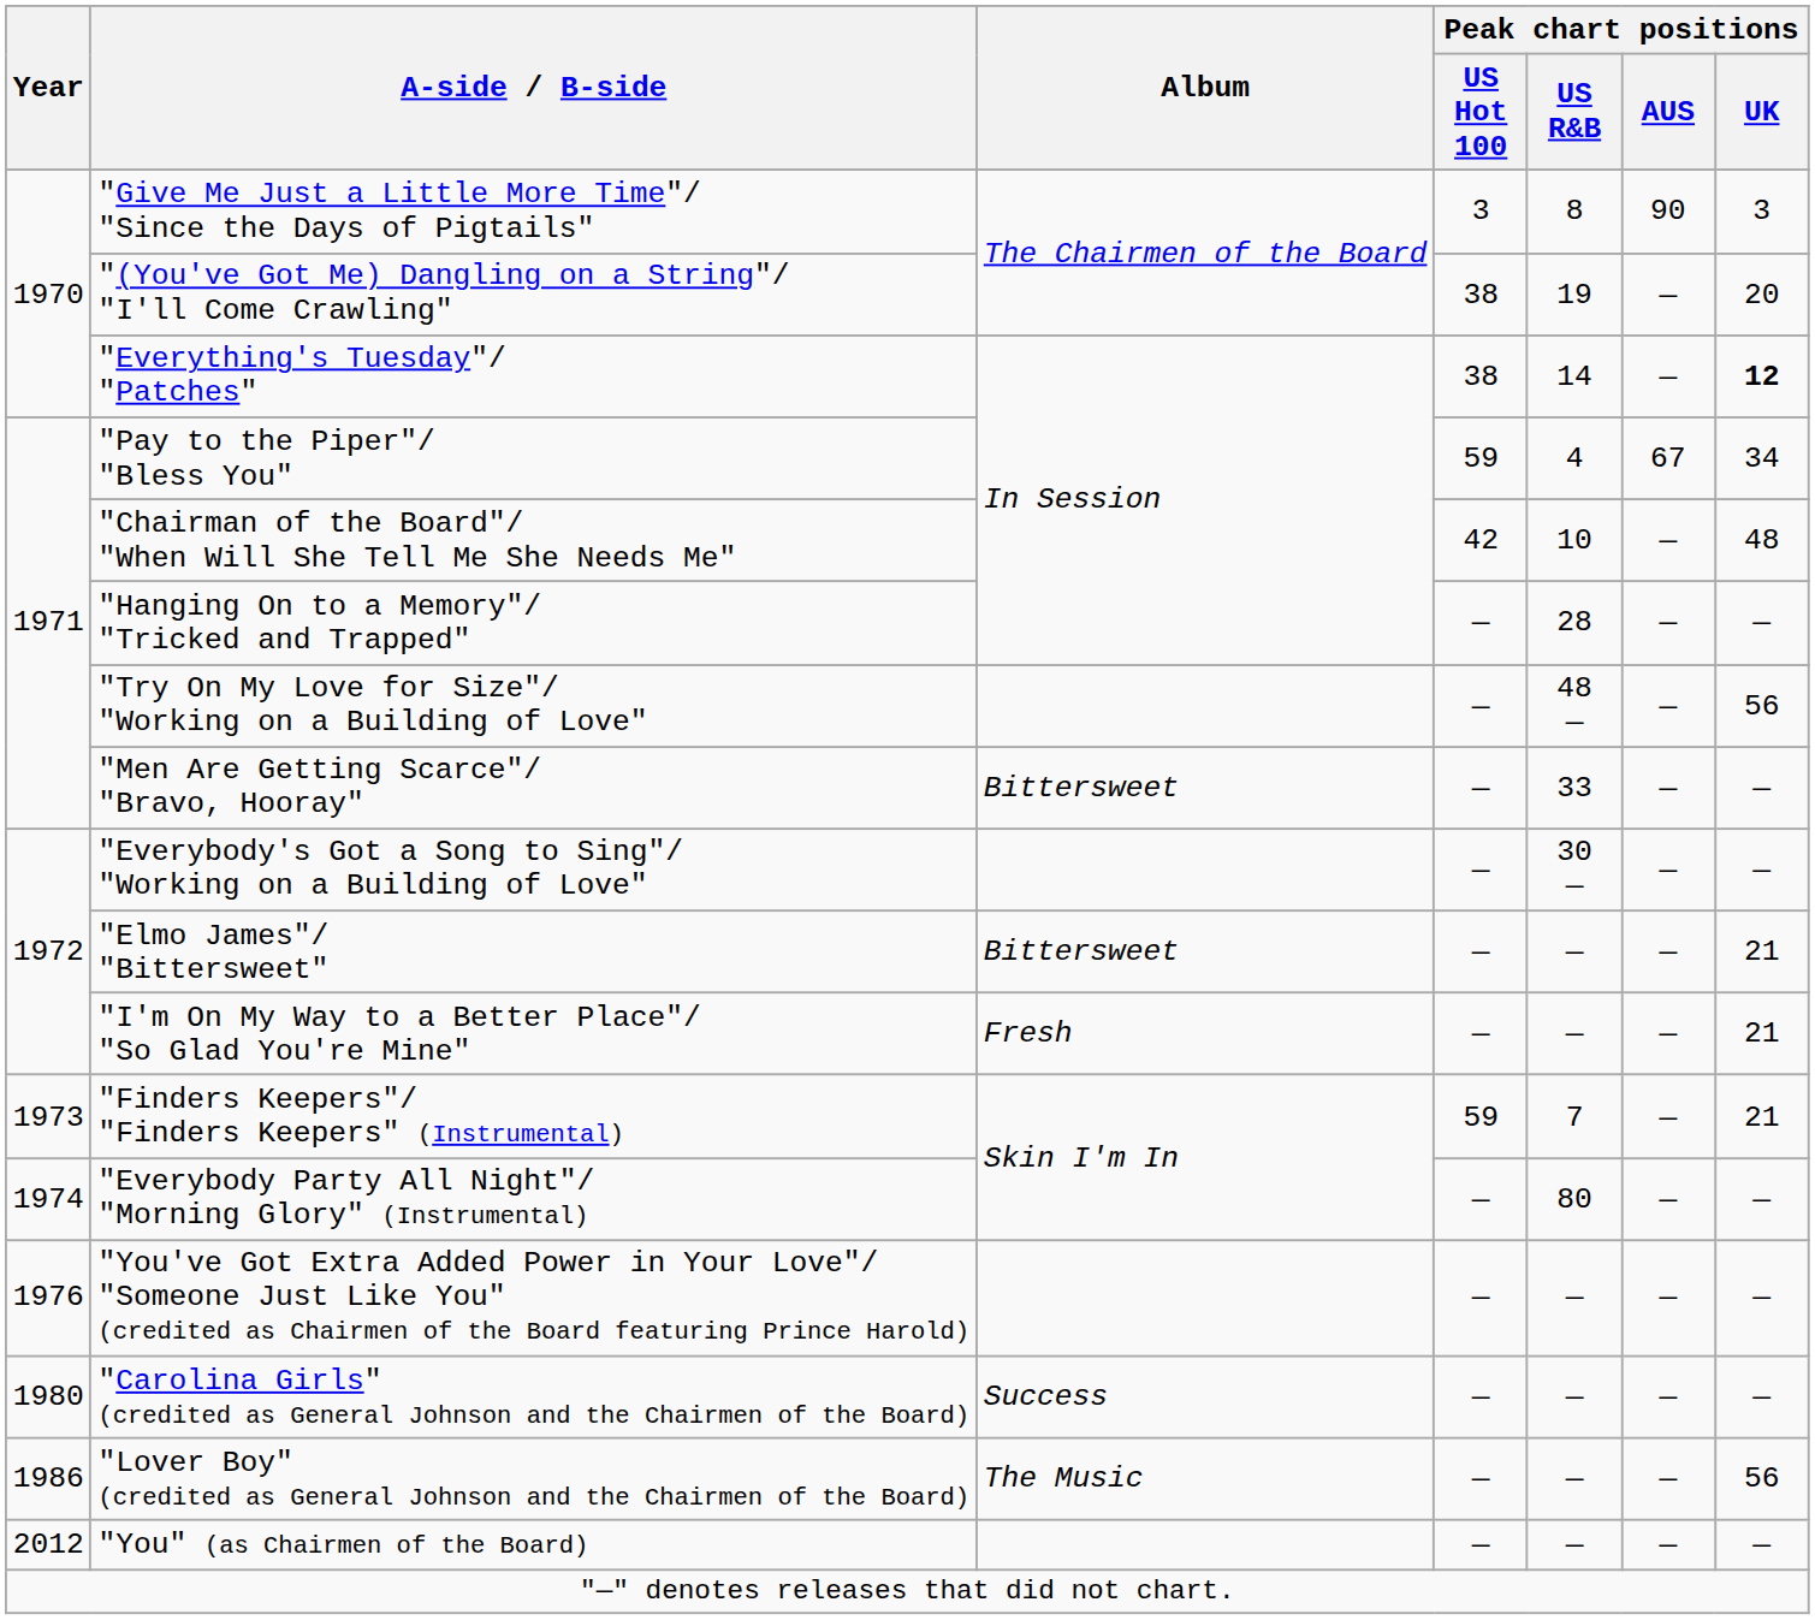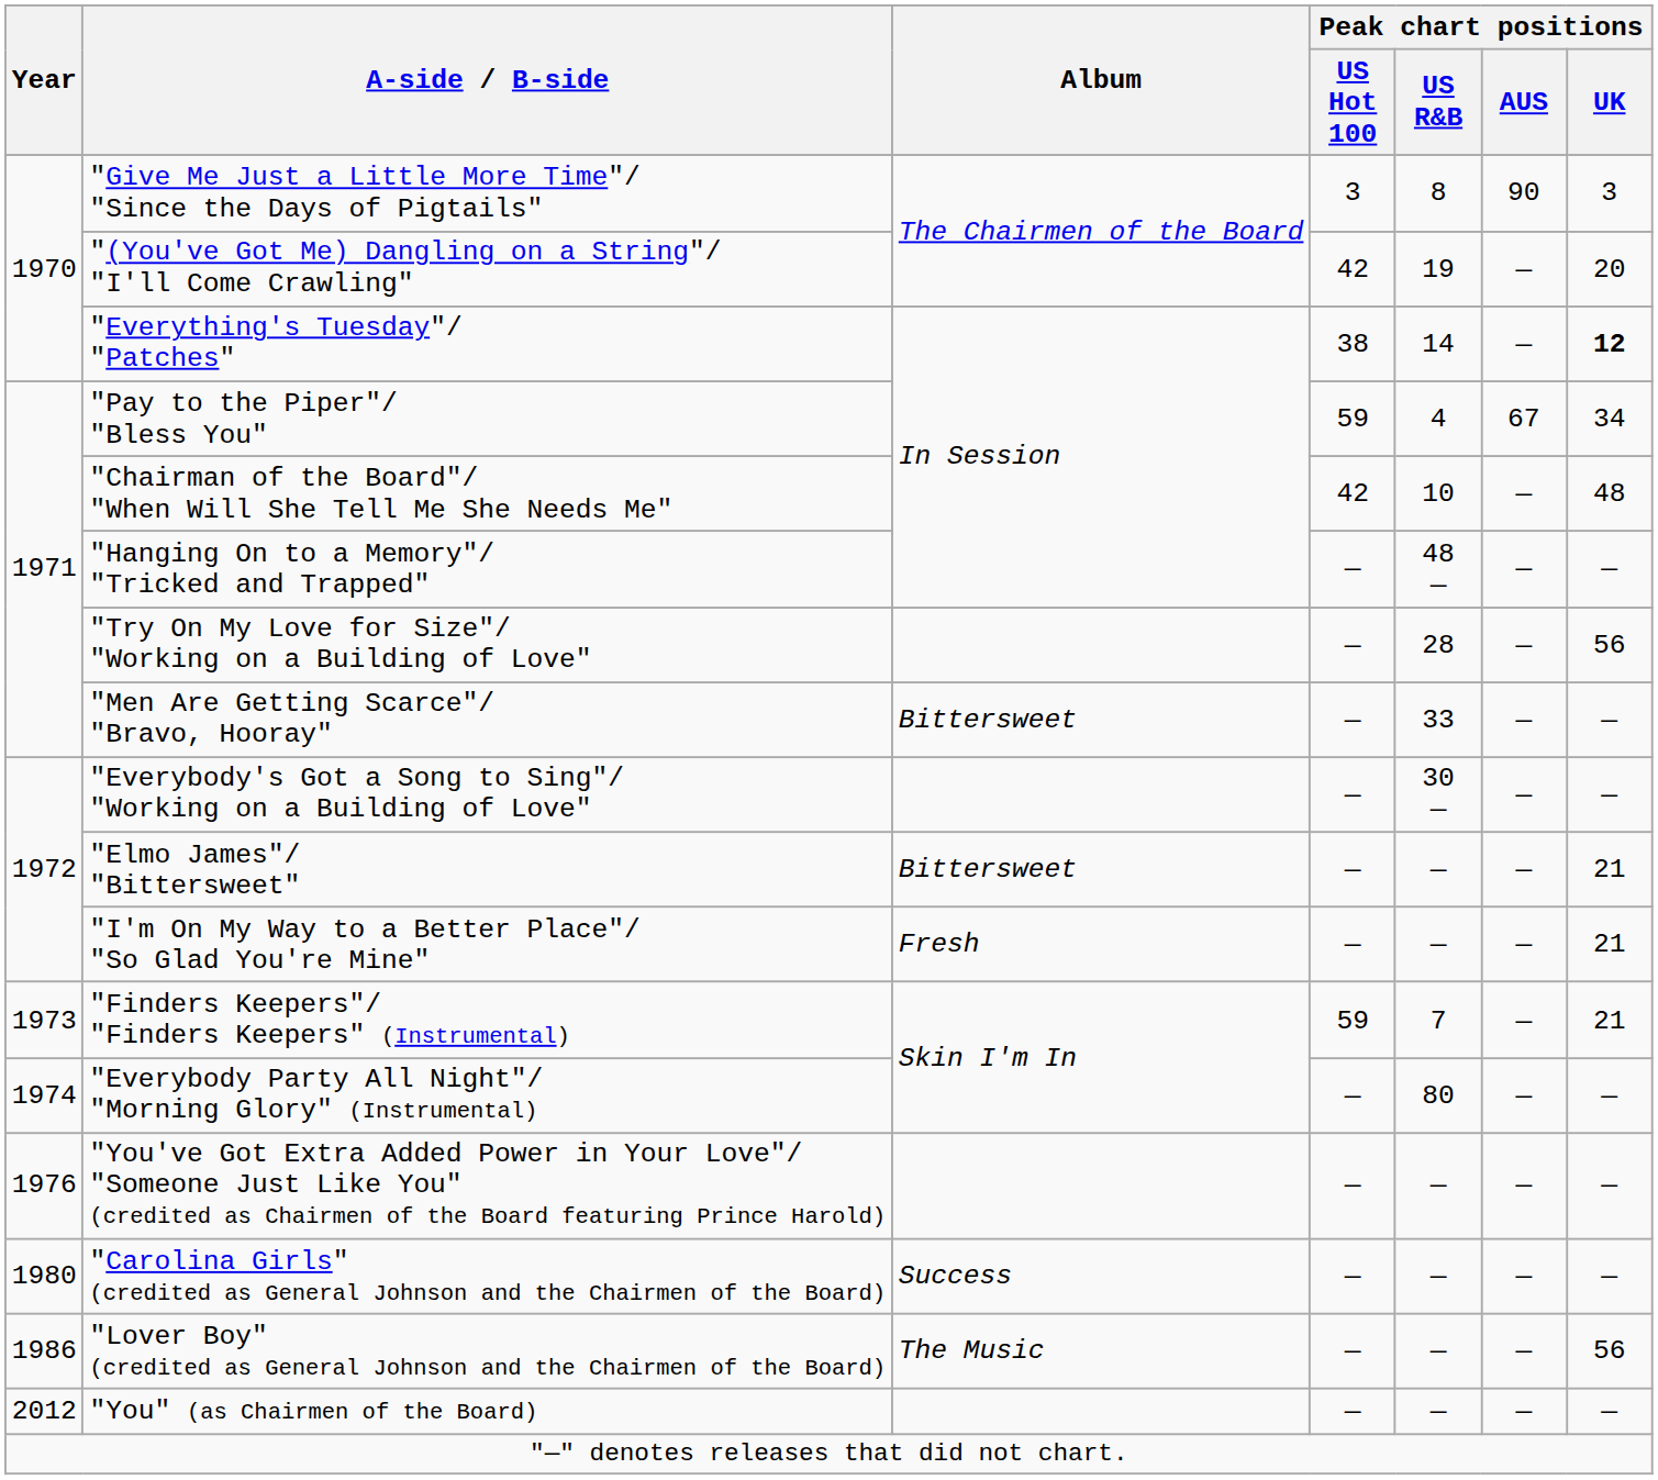"(You've Got Me) Dangling on a String"/ "I'll Come Crawling" | Peak chart positions / US Hot 100: 38 -> 42
"Hanging On to a Memory"/ "Tricked and Trapped" | Peak chart positions / US R&B: 28 -> 48 —
"Try On My Love for Size"/ "Working on a Building of Love" | Peak chart positions / US R&B: 48 — -> 28
